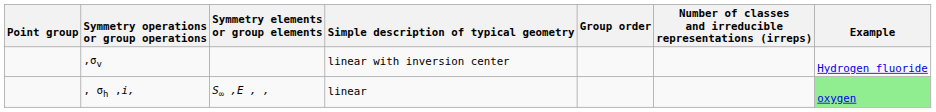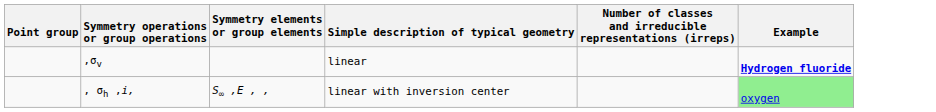- column: Group order
,σv | Simple description of typical geometry: linear with inversion center -> linear
,σv | Example: normal -> bold
, σh ,i, | Simple description of typical geometry: linear -> linear with inversion center
